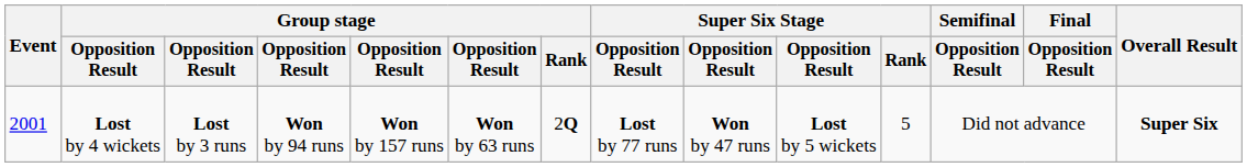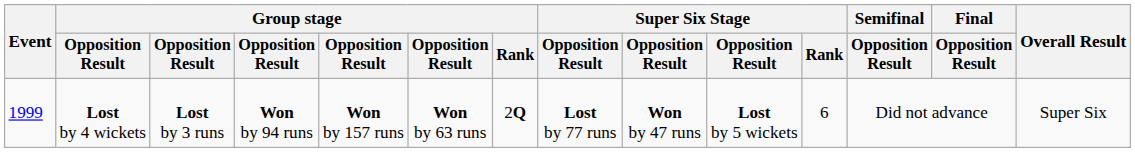Lost by 4 wickets | Event: 2001 -> 1999
Lost by 4 wickets | Super Six Stage / Rank: 5 -> 6
Lost by 4 wickets | Overall Result: bold -> normal
